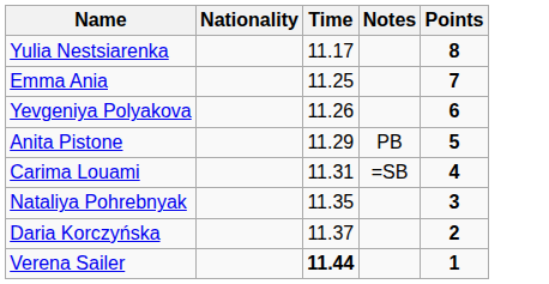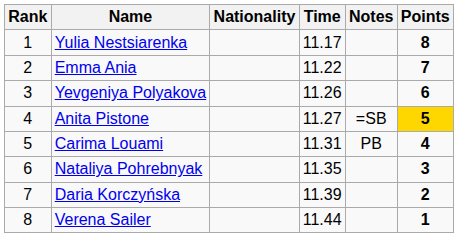+ column: Rank | 1 | 2 | 3 | 4 | 5 | 6 | 7 | 8
Emma Ania | Time: 11.25 -> 11.22
Anita Pistone | Time: 11.29 -> 11.27
Anita Pistone | Notes: PB -> =SB
Anita Pistone | Points: no background -> gold background
Carima Louami | Notes: =SB -> PB
Daria Korczyńska | Time: 11.37 -> 11.39
Verena Sailer | Time: bold -> normal
